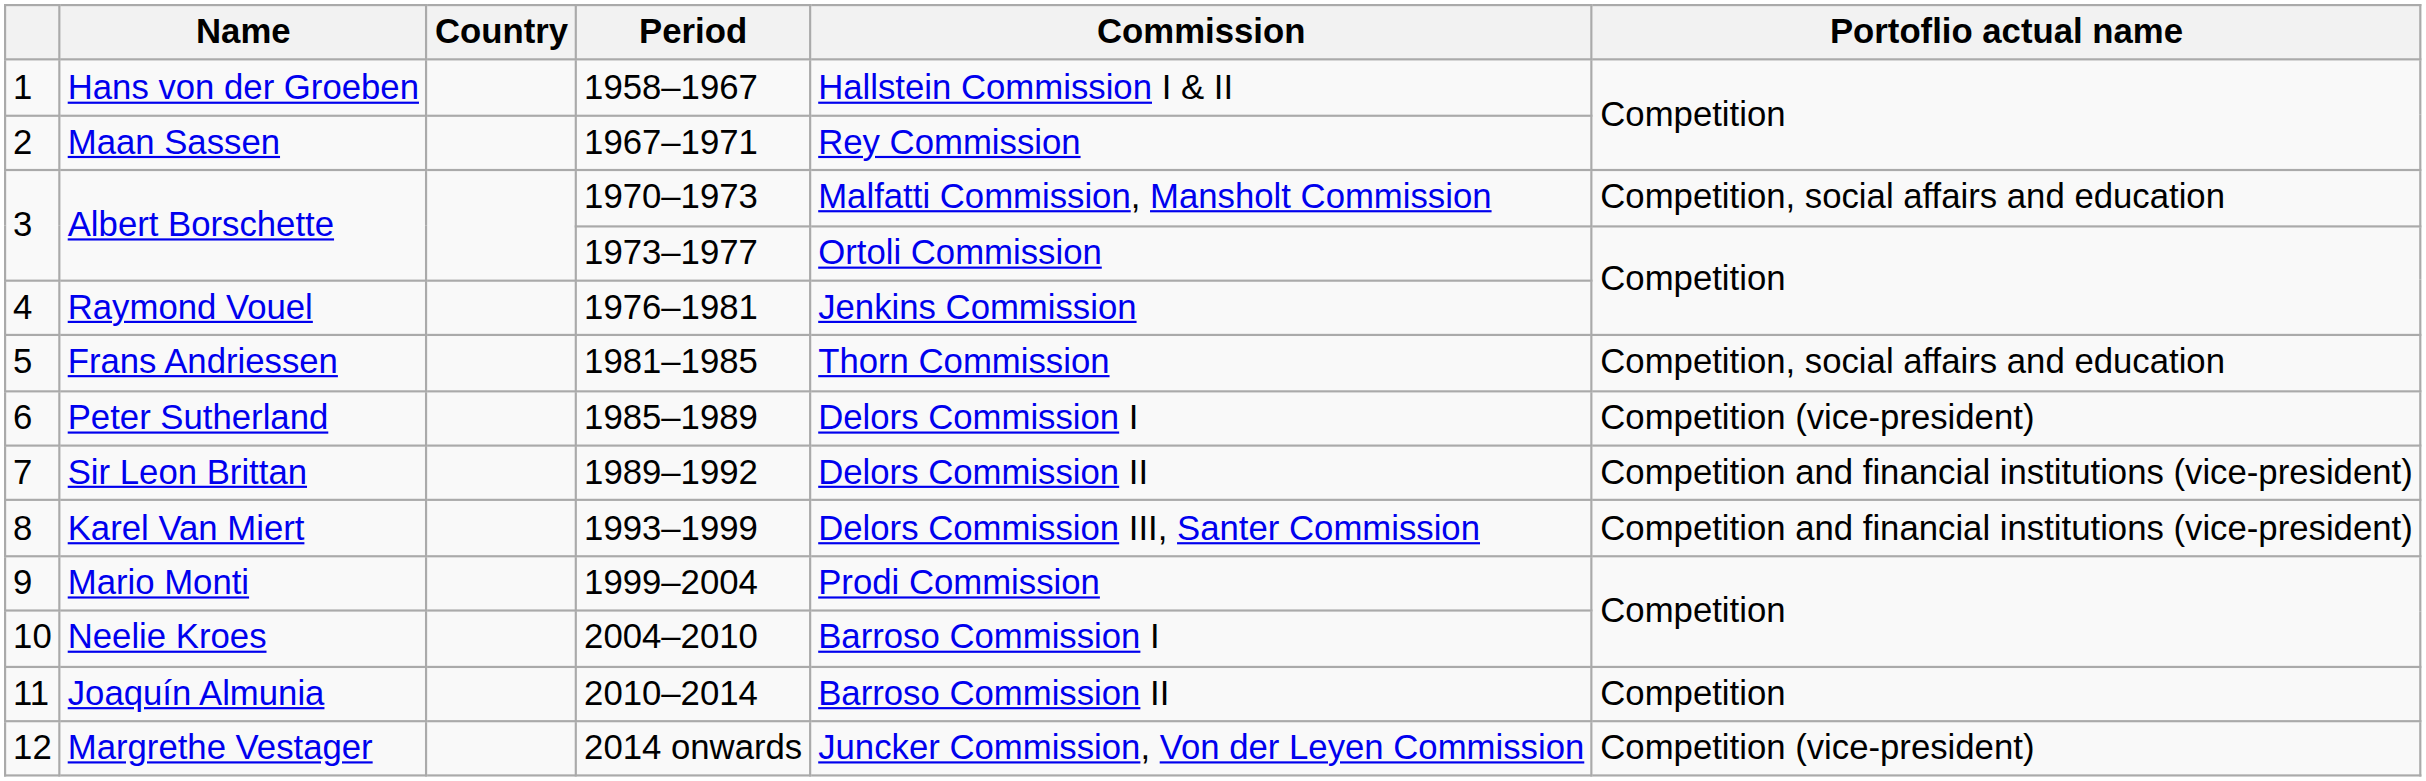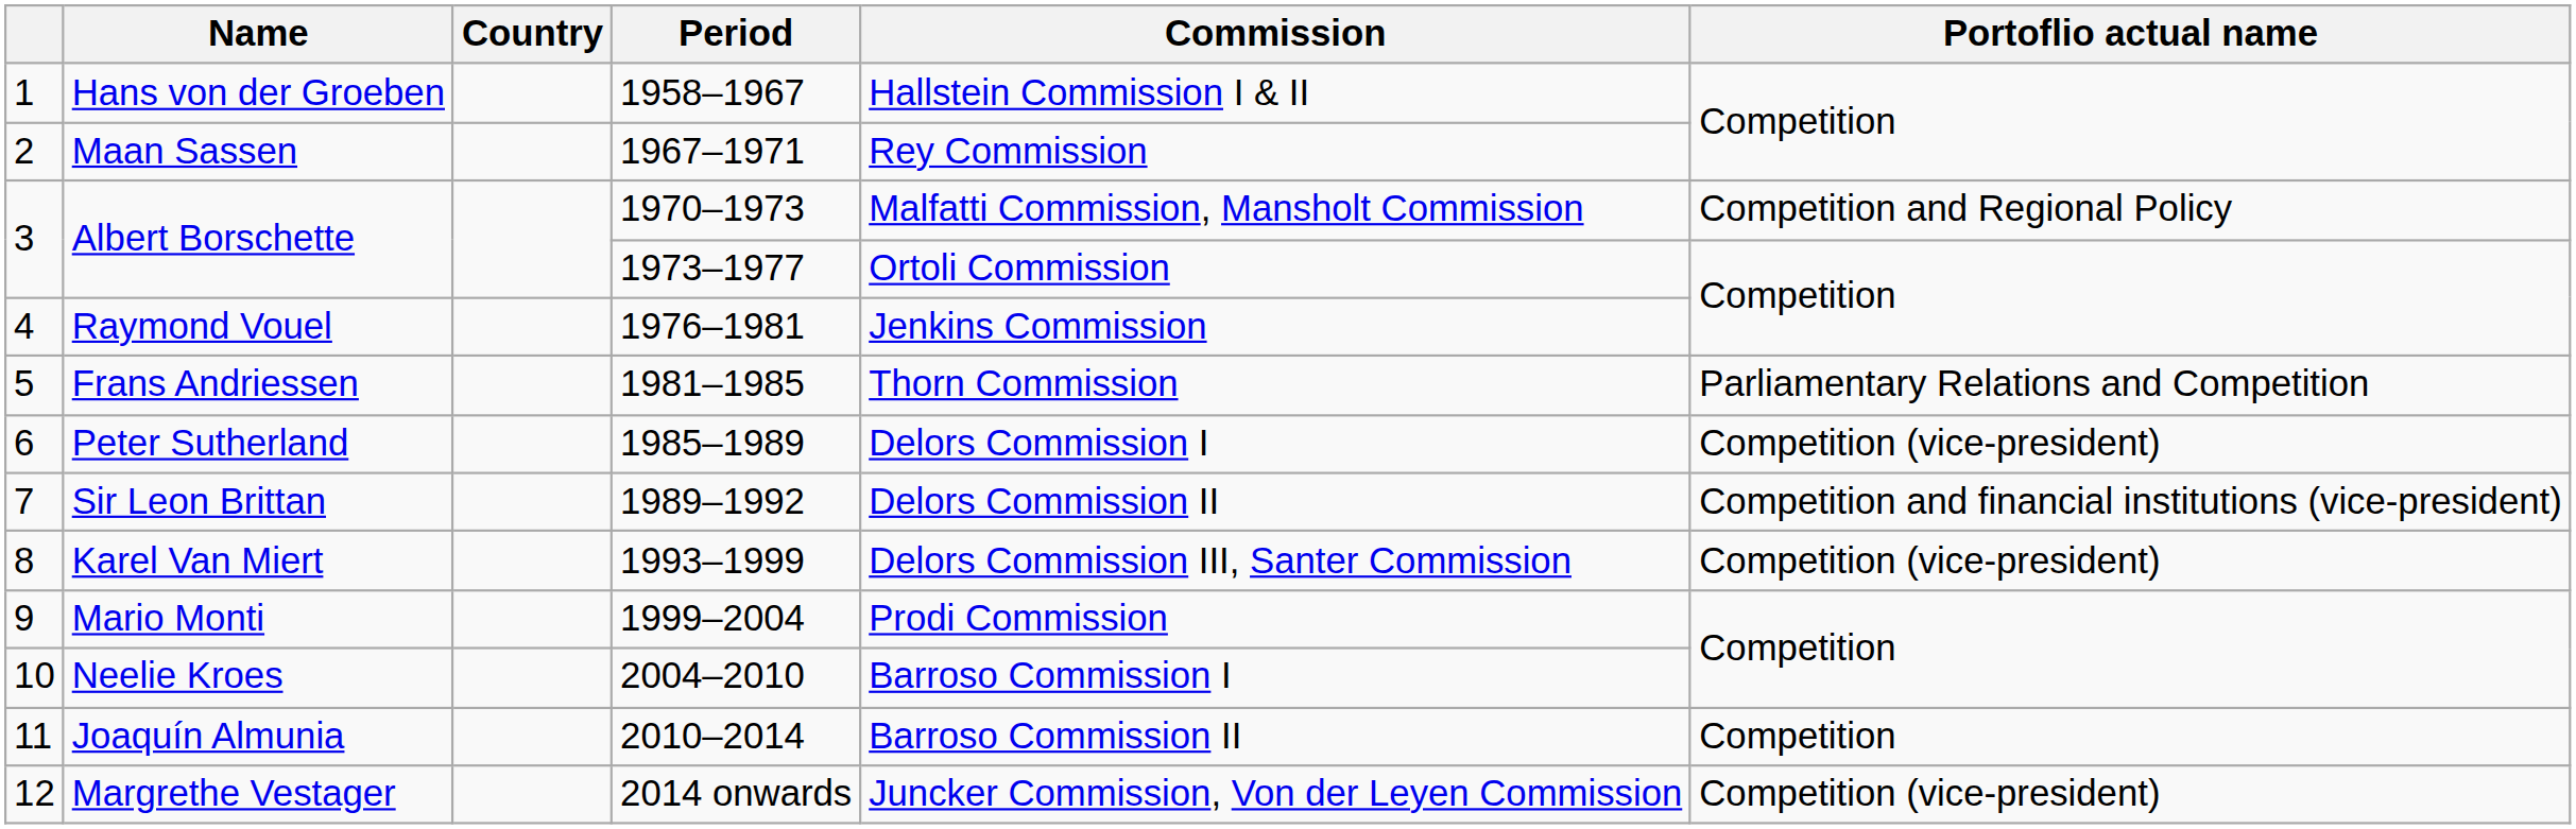Albert Borschette / 1970–1973 | Portoflio actual name: Competition, social affairs and education -> Competition and Regional Policy
Frans Andriessen | Portoflio actual name: Competition, social affairs and education -> Parliamentary Relations and Competition
Karel Van Miert | Portoflio actual name: Competition and financial institutions (vice-president) -> Competition (vice-president)
